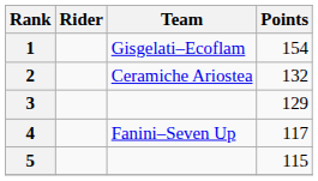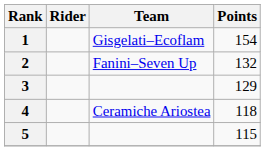2 | Team: Ceramiche Ariostea -> Fanini–Seven Up
4 | Team: Fanini–Seven Up -> Ceramiche Ariostea
4 | Points: 117 -> 118
